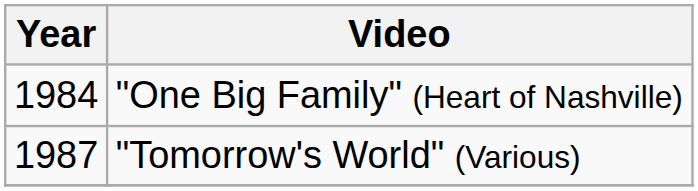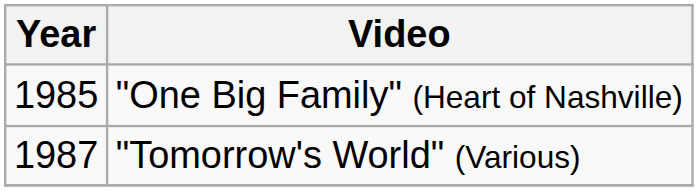"One Big Family" (Heart of Nashville) | Year: 1984 -> 1985
